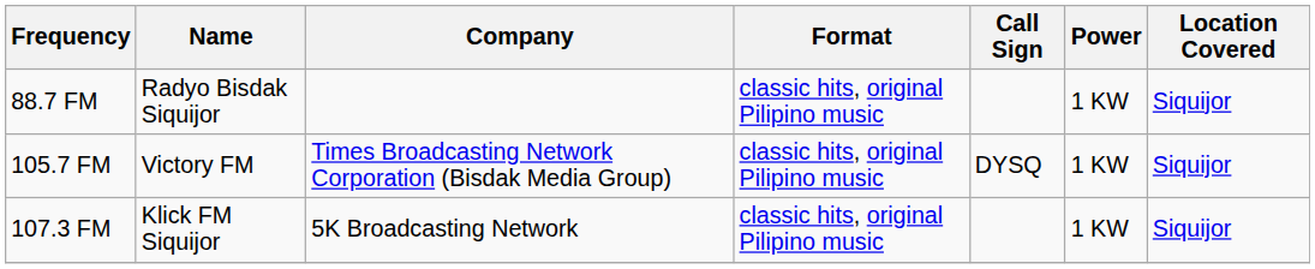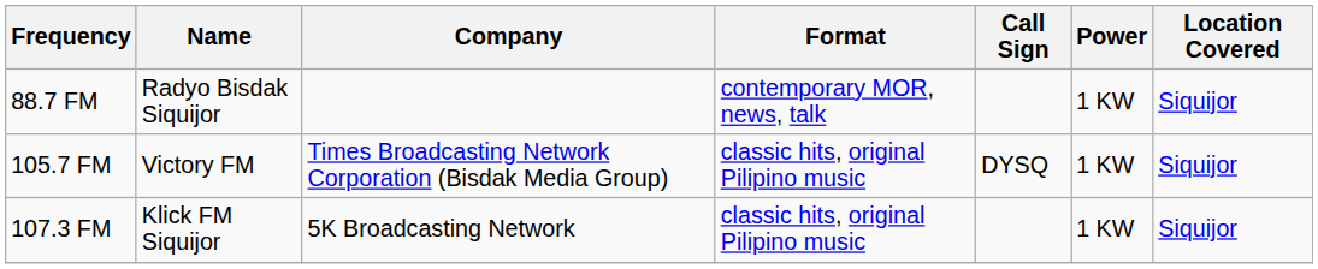88.7 FM | Format: classic hits, original Pilipino music -> contemporary MOR, news, talk
